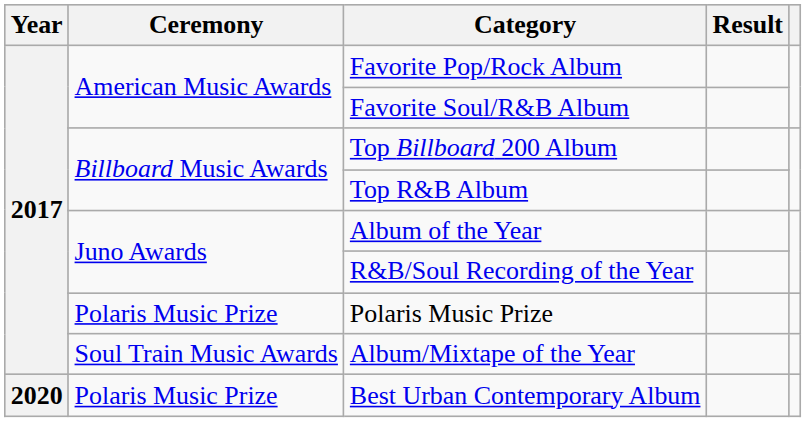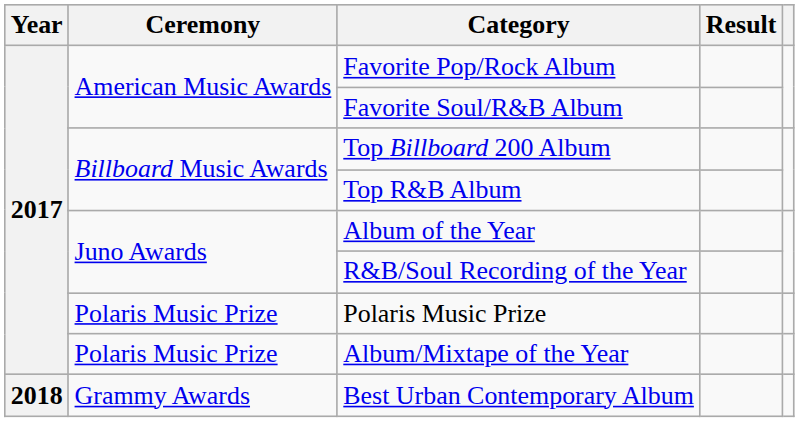Album/Mixtape of the Year | Ceremony: Soul Train Music Awards -> Polaris Music Prize
Best Urban Contemporary Album | Year: 2020 -> 2018
Best Urban Contemporary Album | Ceremony: Polaris Music Prize -> Grammy Awards
